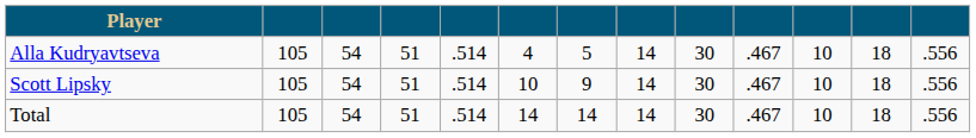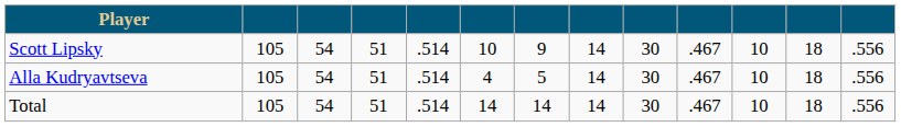rows swapped: Alla Kudryavtseva <-> Scott Lipsky
